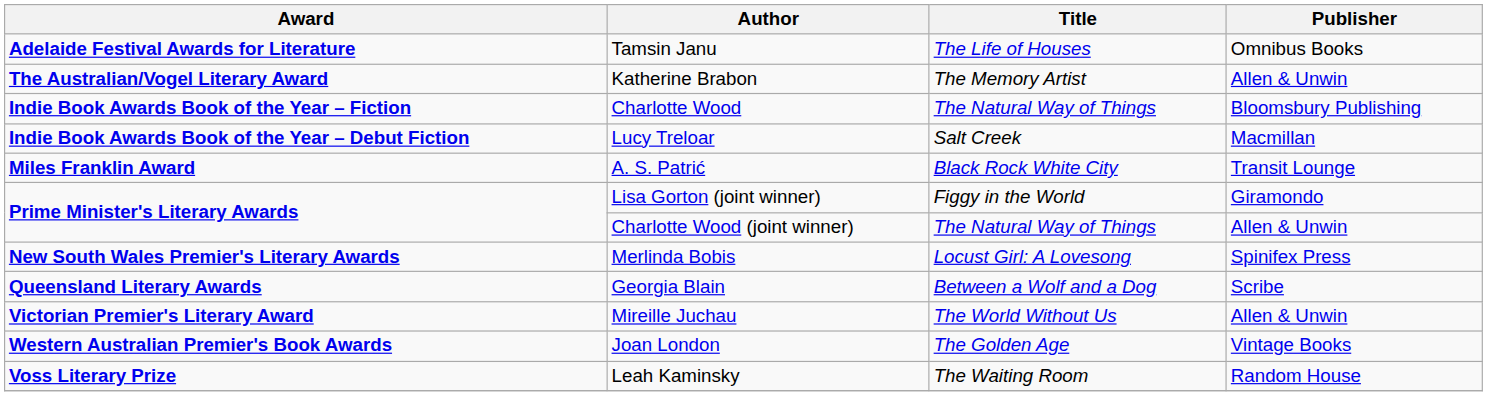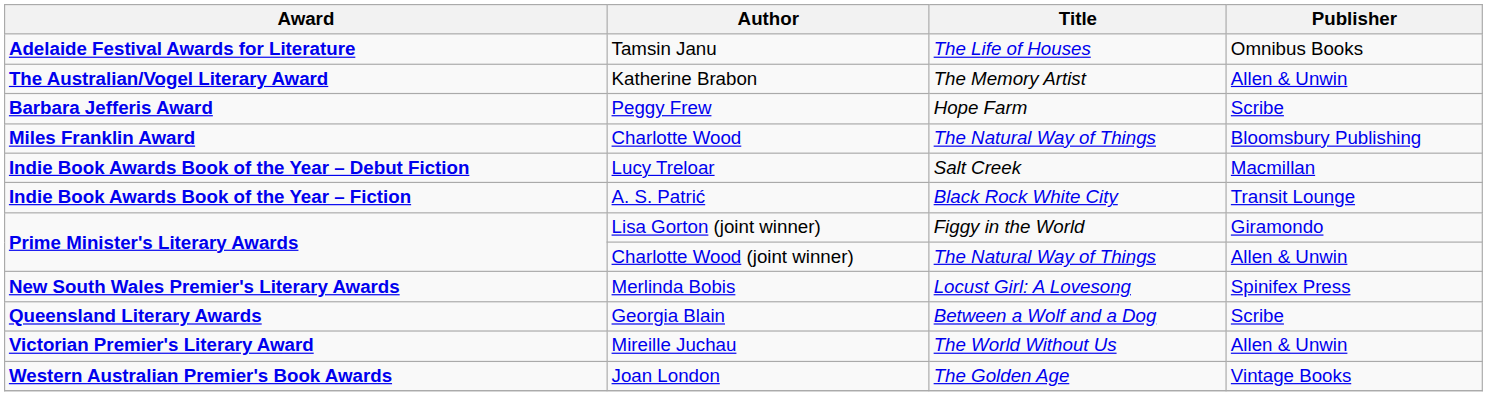+ row: Barbara Jefferis Award | Peggy Frew | Hope Farm | Scribe
Charlotte Wood | Award: Indie Book Awards Book of the Year – Fiction -> Miles Franklin Award
A. S. Patrić | Award: Miles Franklin Award -> Indie Book Awards Book of the Year – Fiction
- row: Voss Literary Prize | Leah Kaminsky | The Waiting Room | Random House
